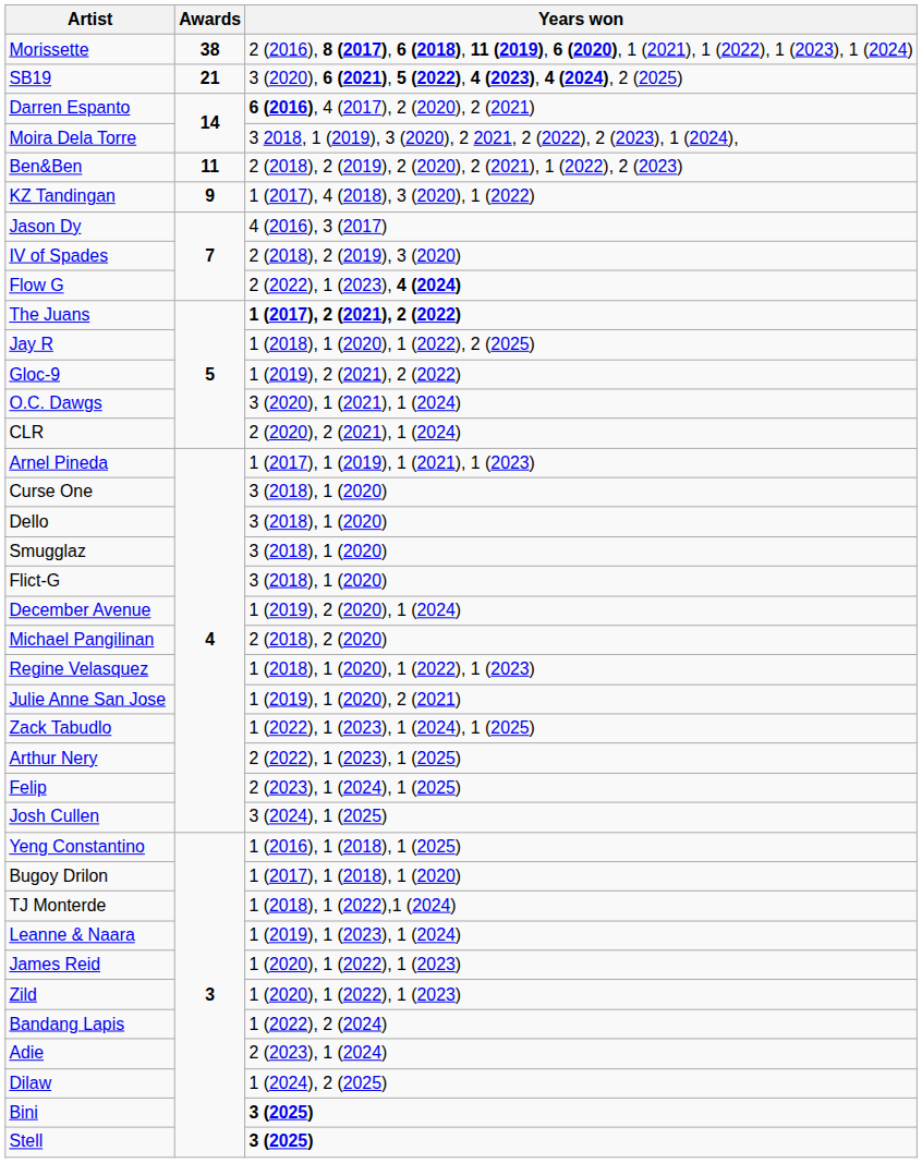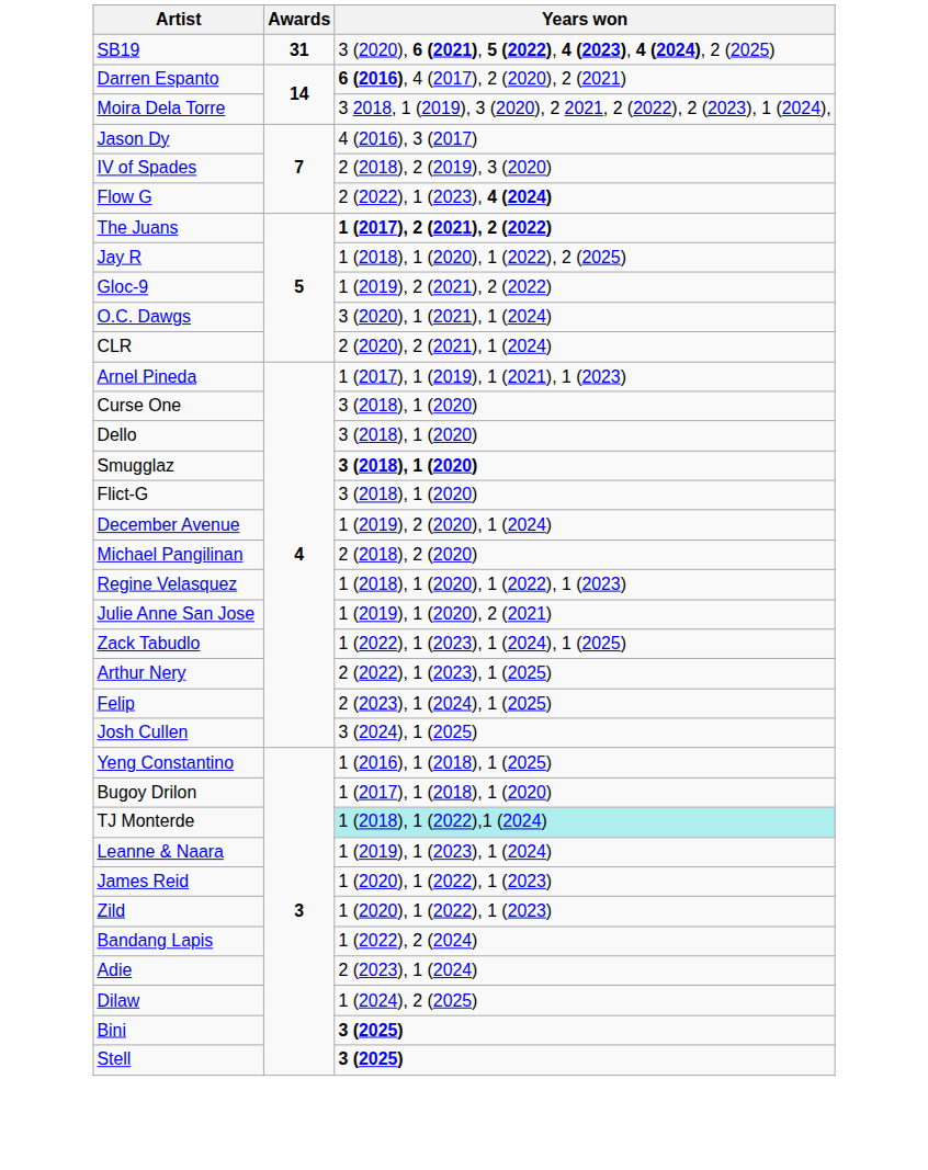- row: Morissette | 38 | 2 (2016), 8 (2017), 6 (2018), 11 (2019), 6 (2020), 1 (2021), 1 (2022), 1 (2023), 1 (2024)
SB19 | Awards: 21 -> 31
- row: Ben&Ben | 11 | 2 (2018), 2 (2019), 2 (2020), 2 (2021), 1 (2022), 2 (2023)
- row: KZ Tandingan | 9 | 1 (2017), 4 (2018), 3 (2020), 1 (2022)
Smugglaz | Years won: normal -> bold
TJ Monterde | Years won: no background -> paleturquoise background
